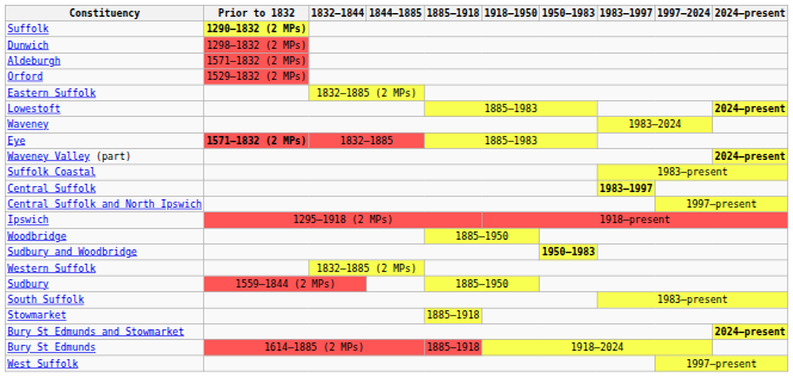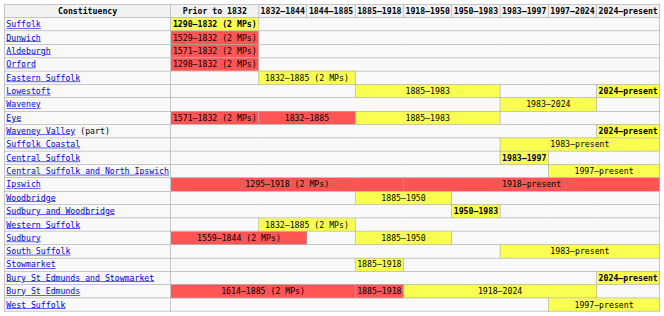Dunwich | Prior to 1832: 1298–1832 (2 MPs) -> 1529–1832 (2 MPs)
Orford | Prior to 1832: 1529–1832 (2 MPs) -> 1298–1832 (2 MPs)
Eye | Prior to 1832: bold -> normal
